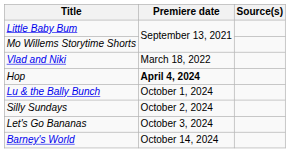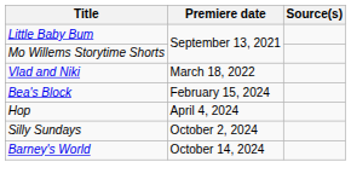+ row: Bea's Block | February 15, 2024
Hop | Premiere date: bold -> normal
- row: Lu & the Bally Bunch | October 1, 2024
- row: Let's Go Bananas | October 3, 2024
